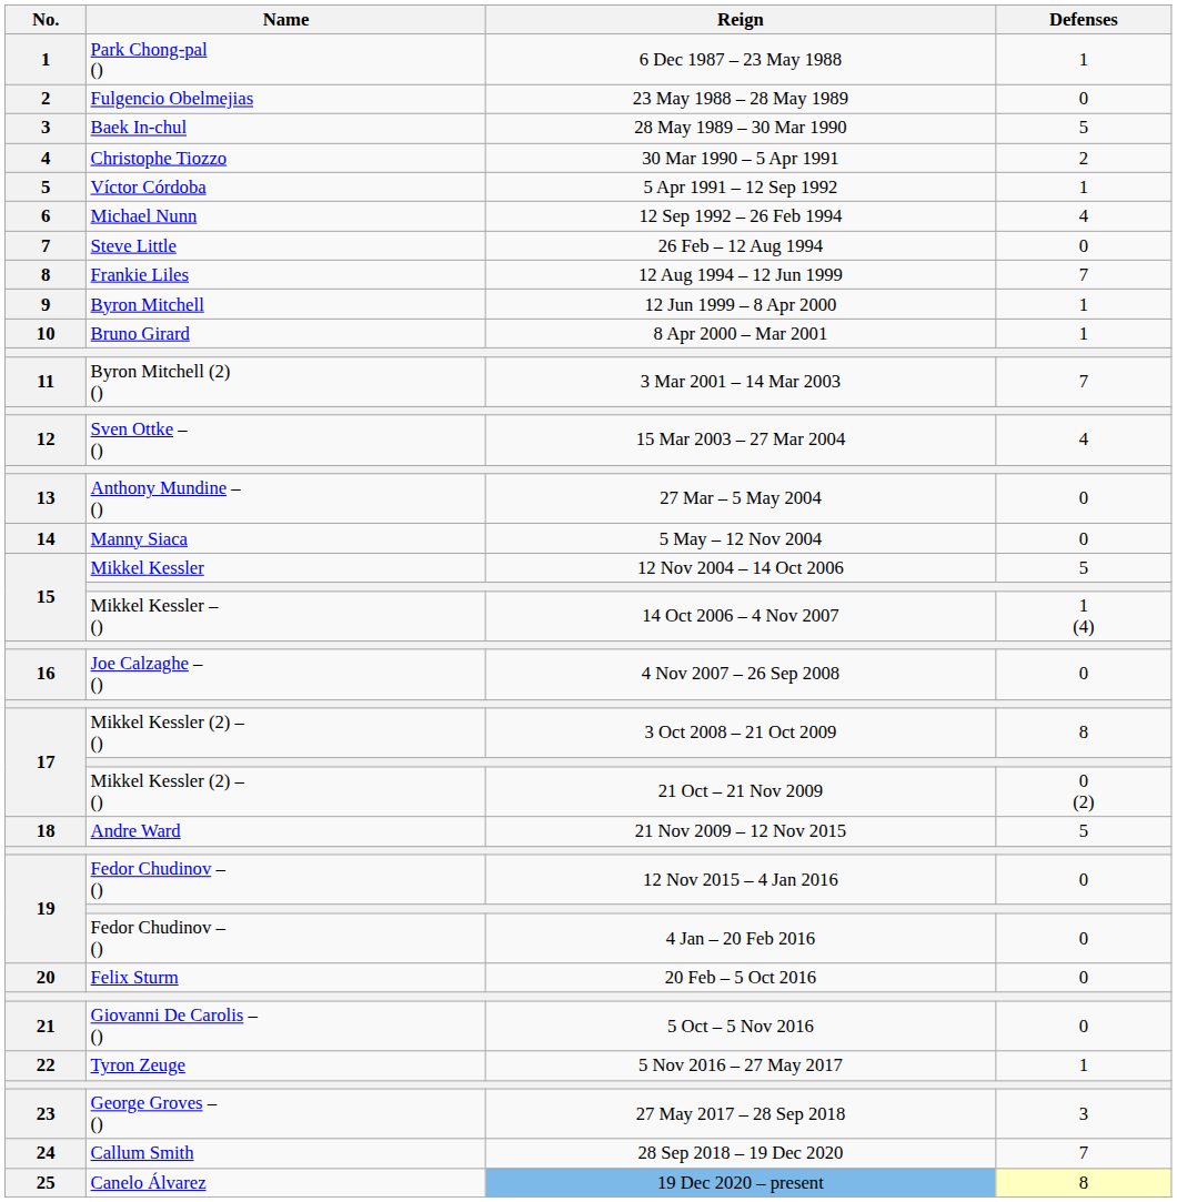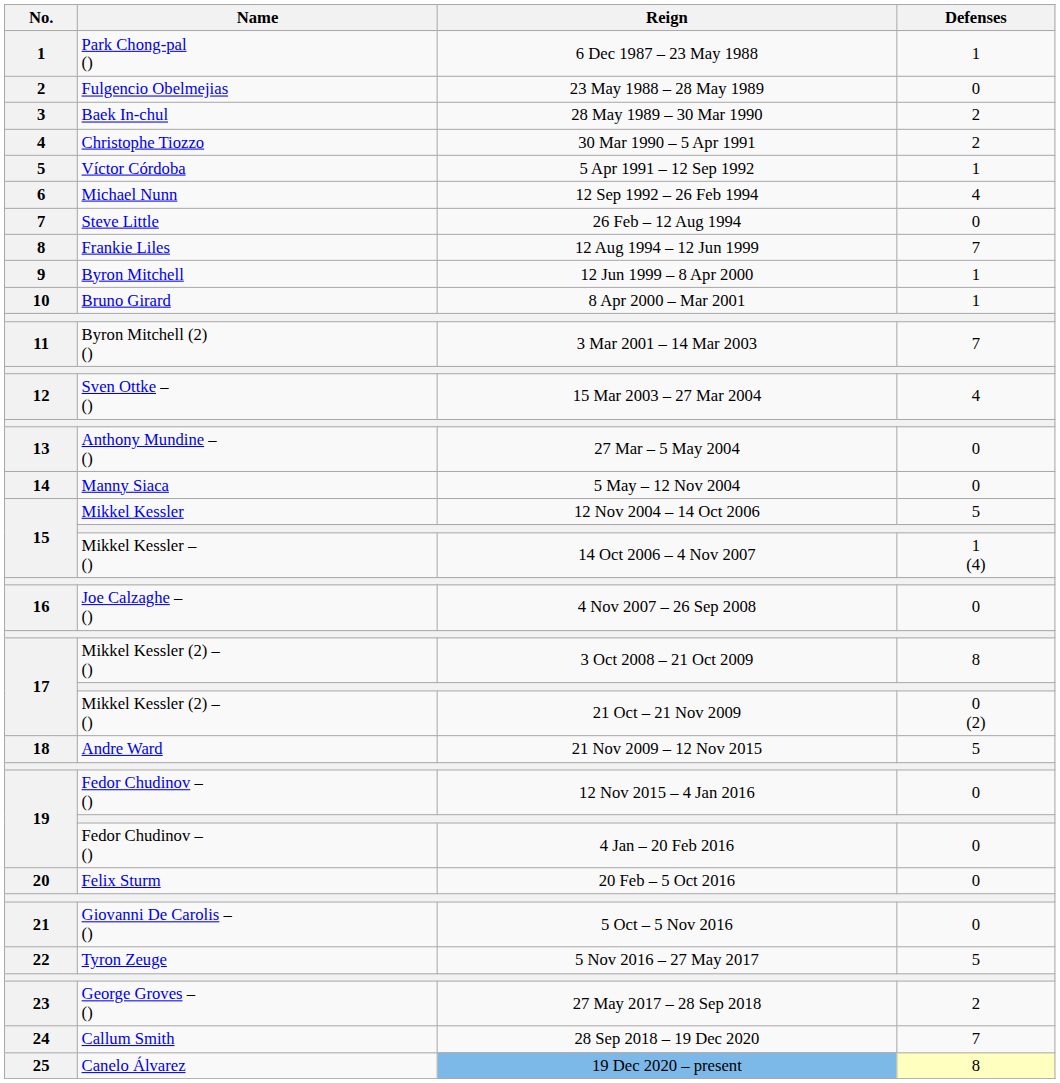28 May 1989 – 30 Mar 1990 | Defenses: 5 -> 2
5 Nov 2016 – 27 May 2017 | Defenses: 1 -> 5
27 May 2017 – 28 Sep 2018 | Defenses: 3 -> 2
